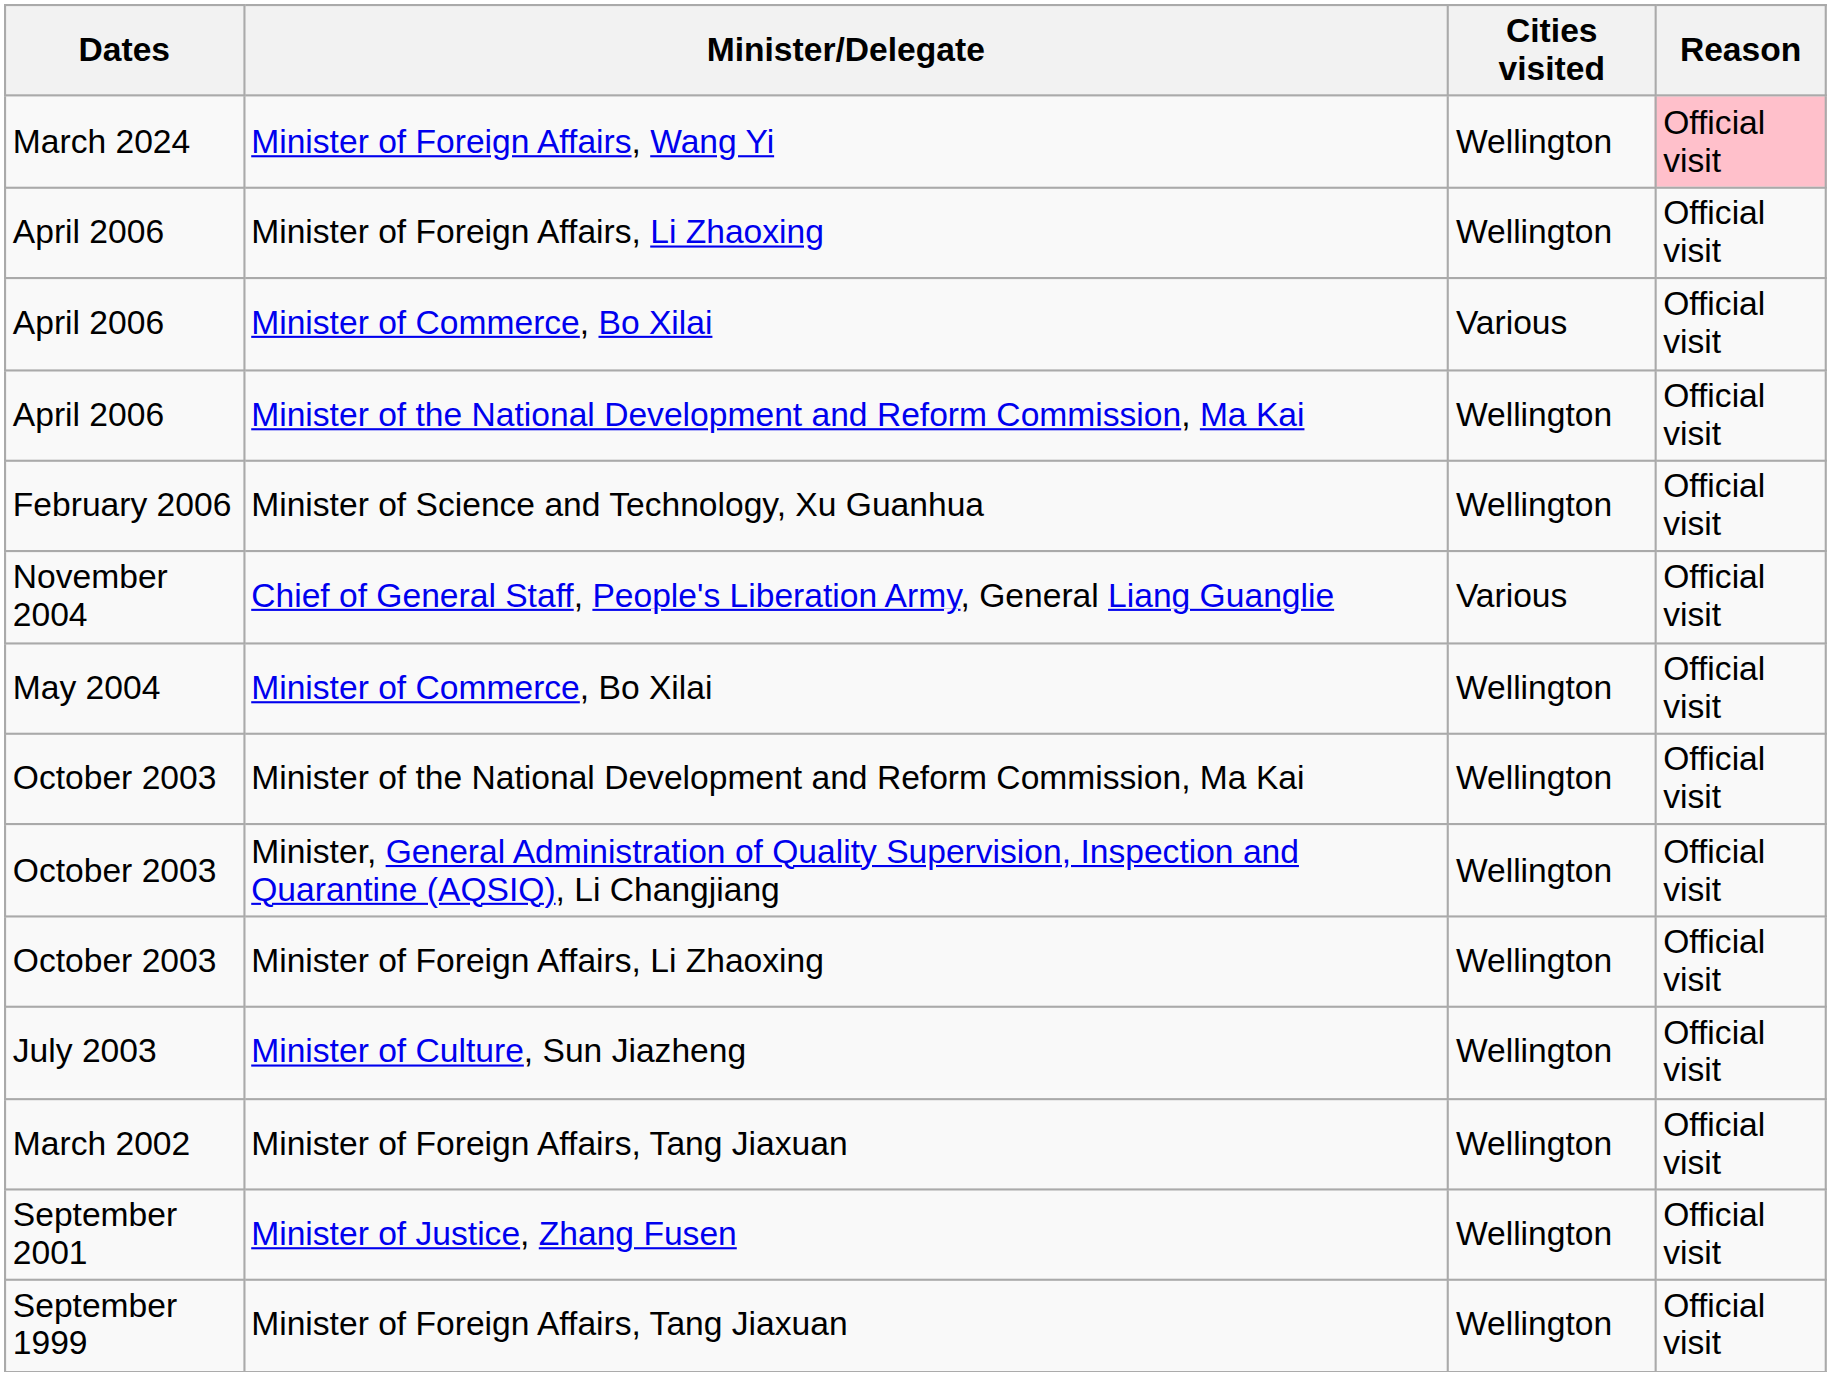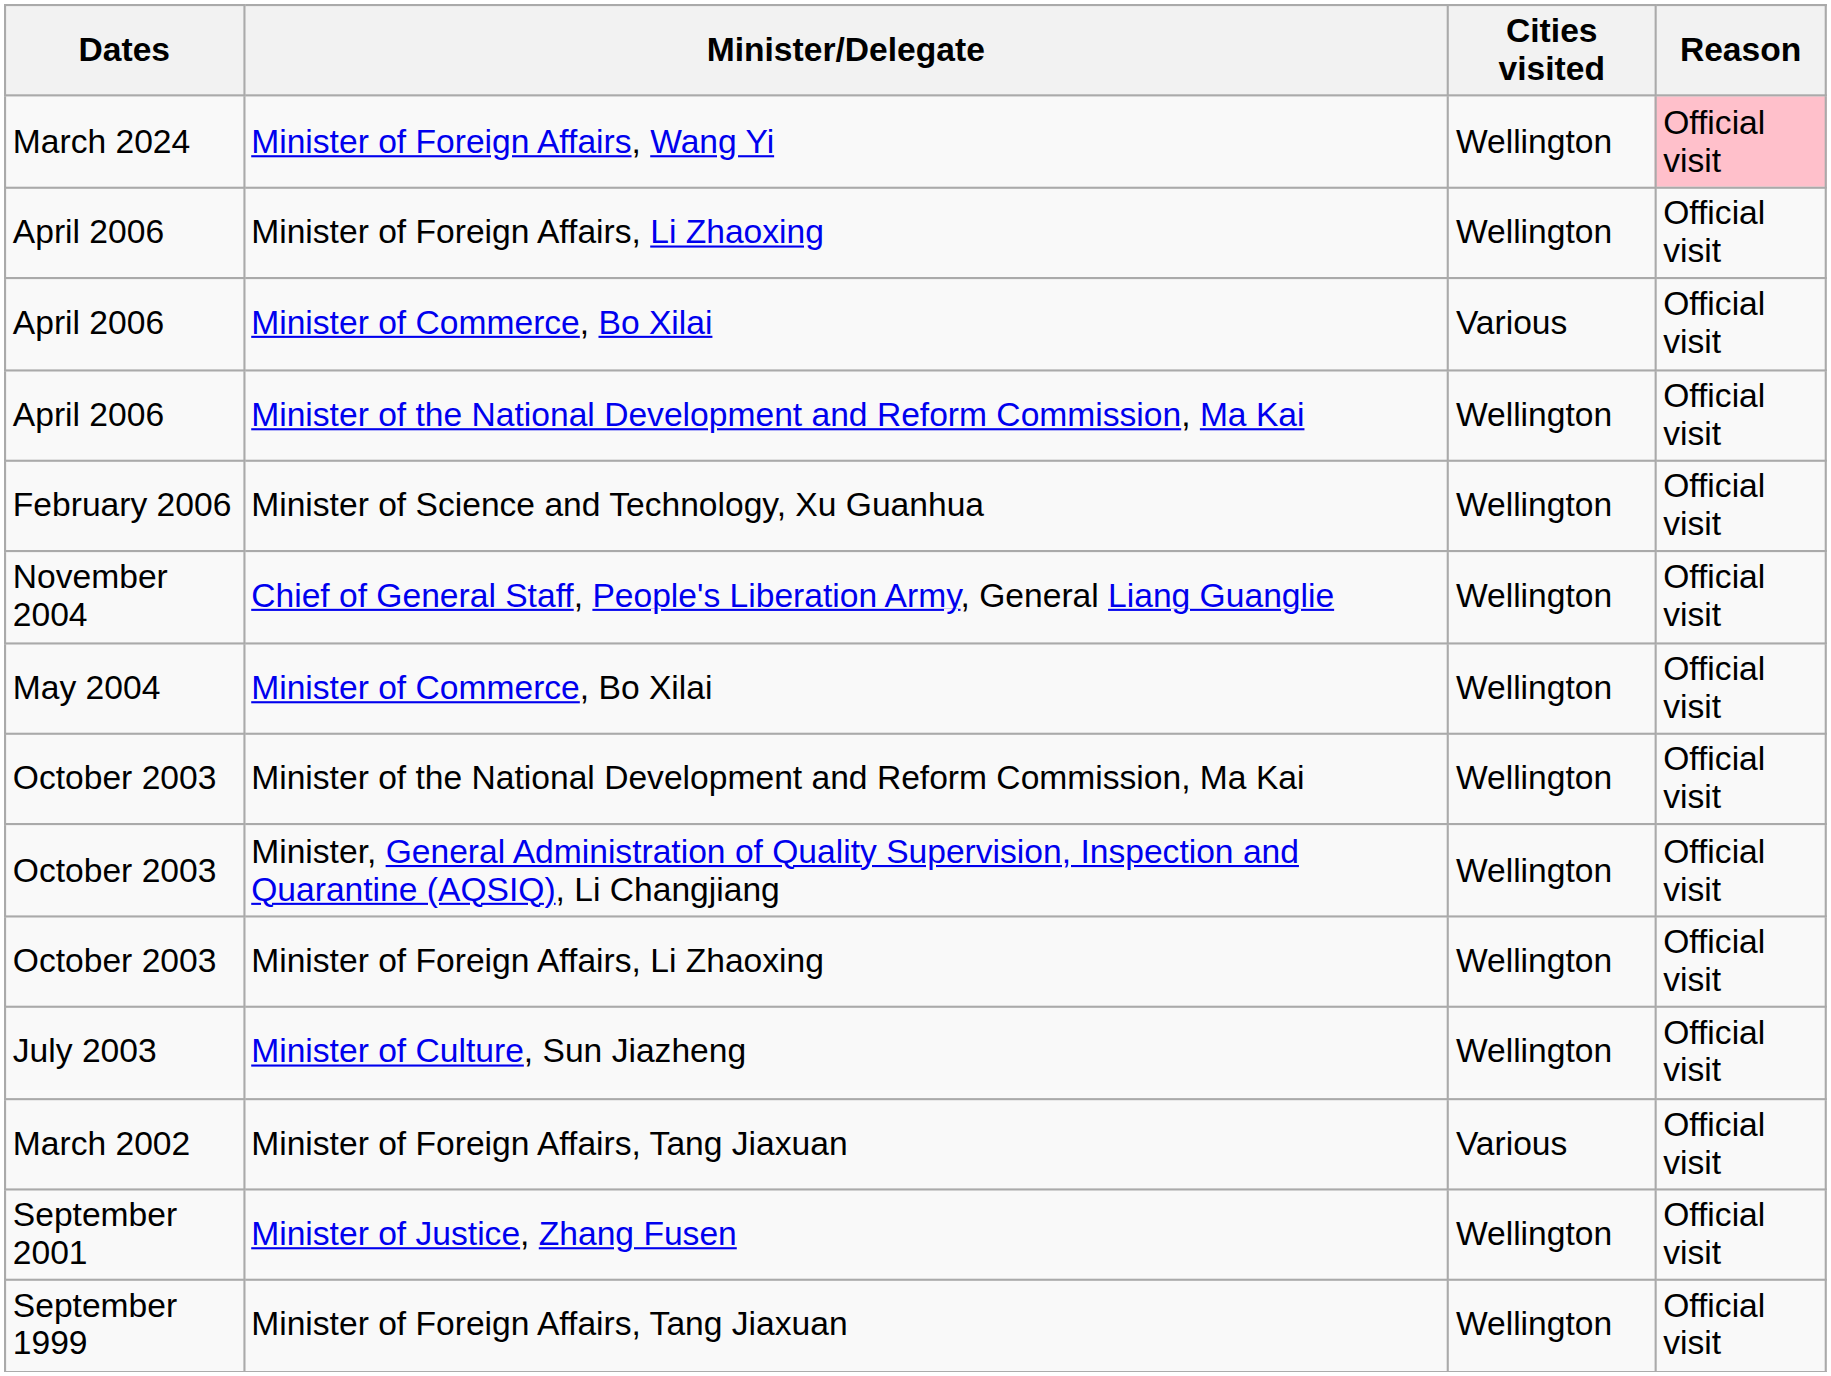November 2004 | Cities visited: Various -> Wellington
March 2002 | Cities visited: Wellington -> Various
